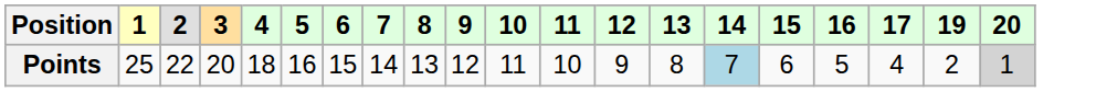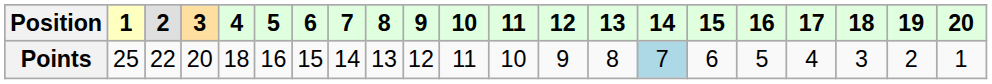+ column: 18 | 3
Points | 20: lightgrey background -> no background
